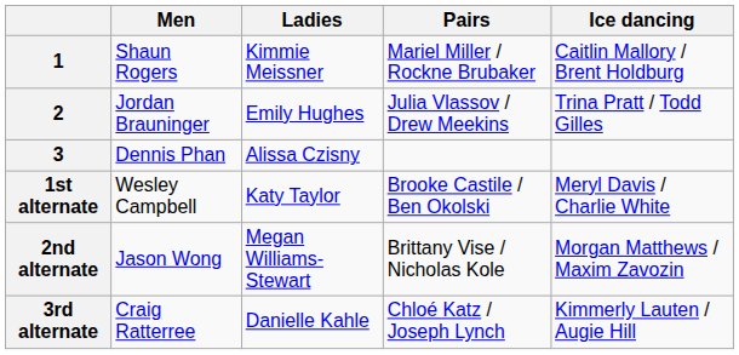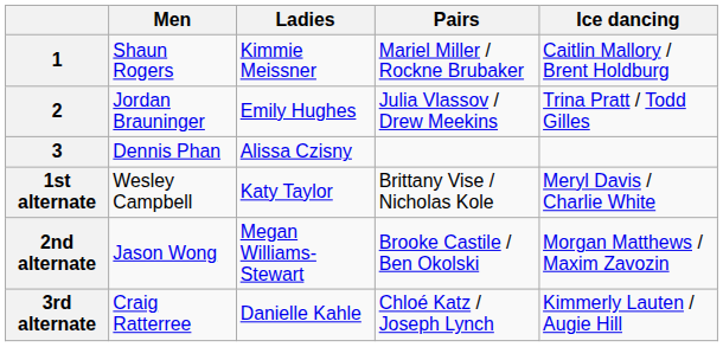1st alternate | Pairs: Brooke Castile / Ben Okolski -> Brittany Vise / Nicholas Kole
2nd alternate | Pairs: Brittany Vise / Nicholas Kole -> Brooke Castile / Ben Okolski
